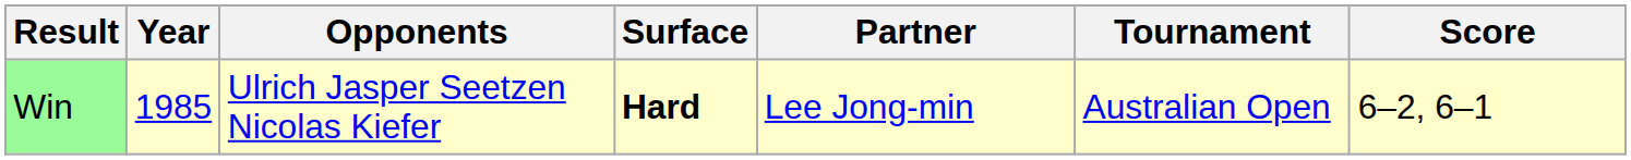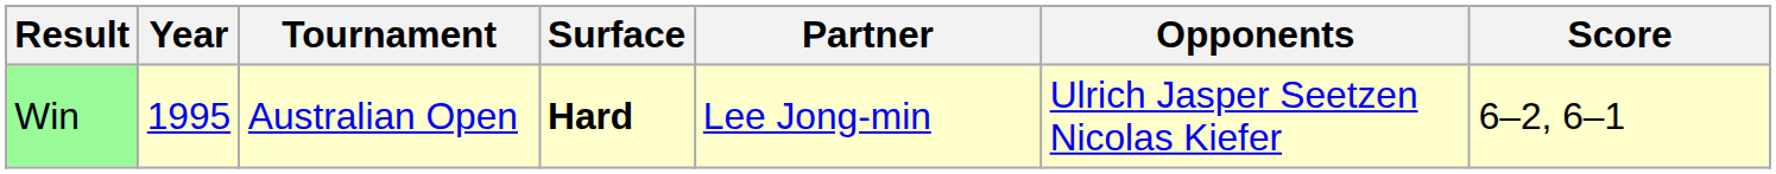columns swapped: Tournament <-> Opponents
Win | Year: 1985 -> 1995
